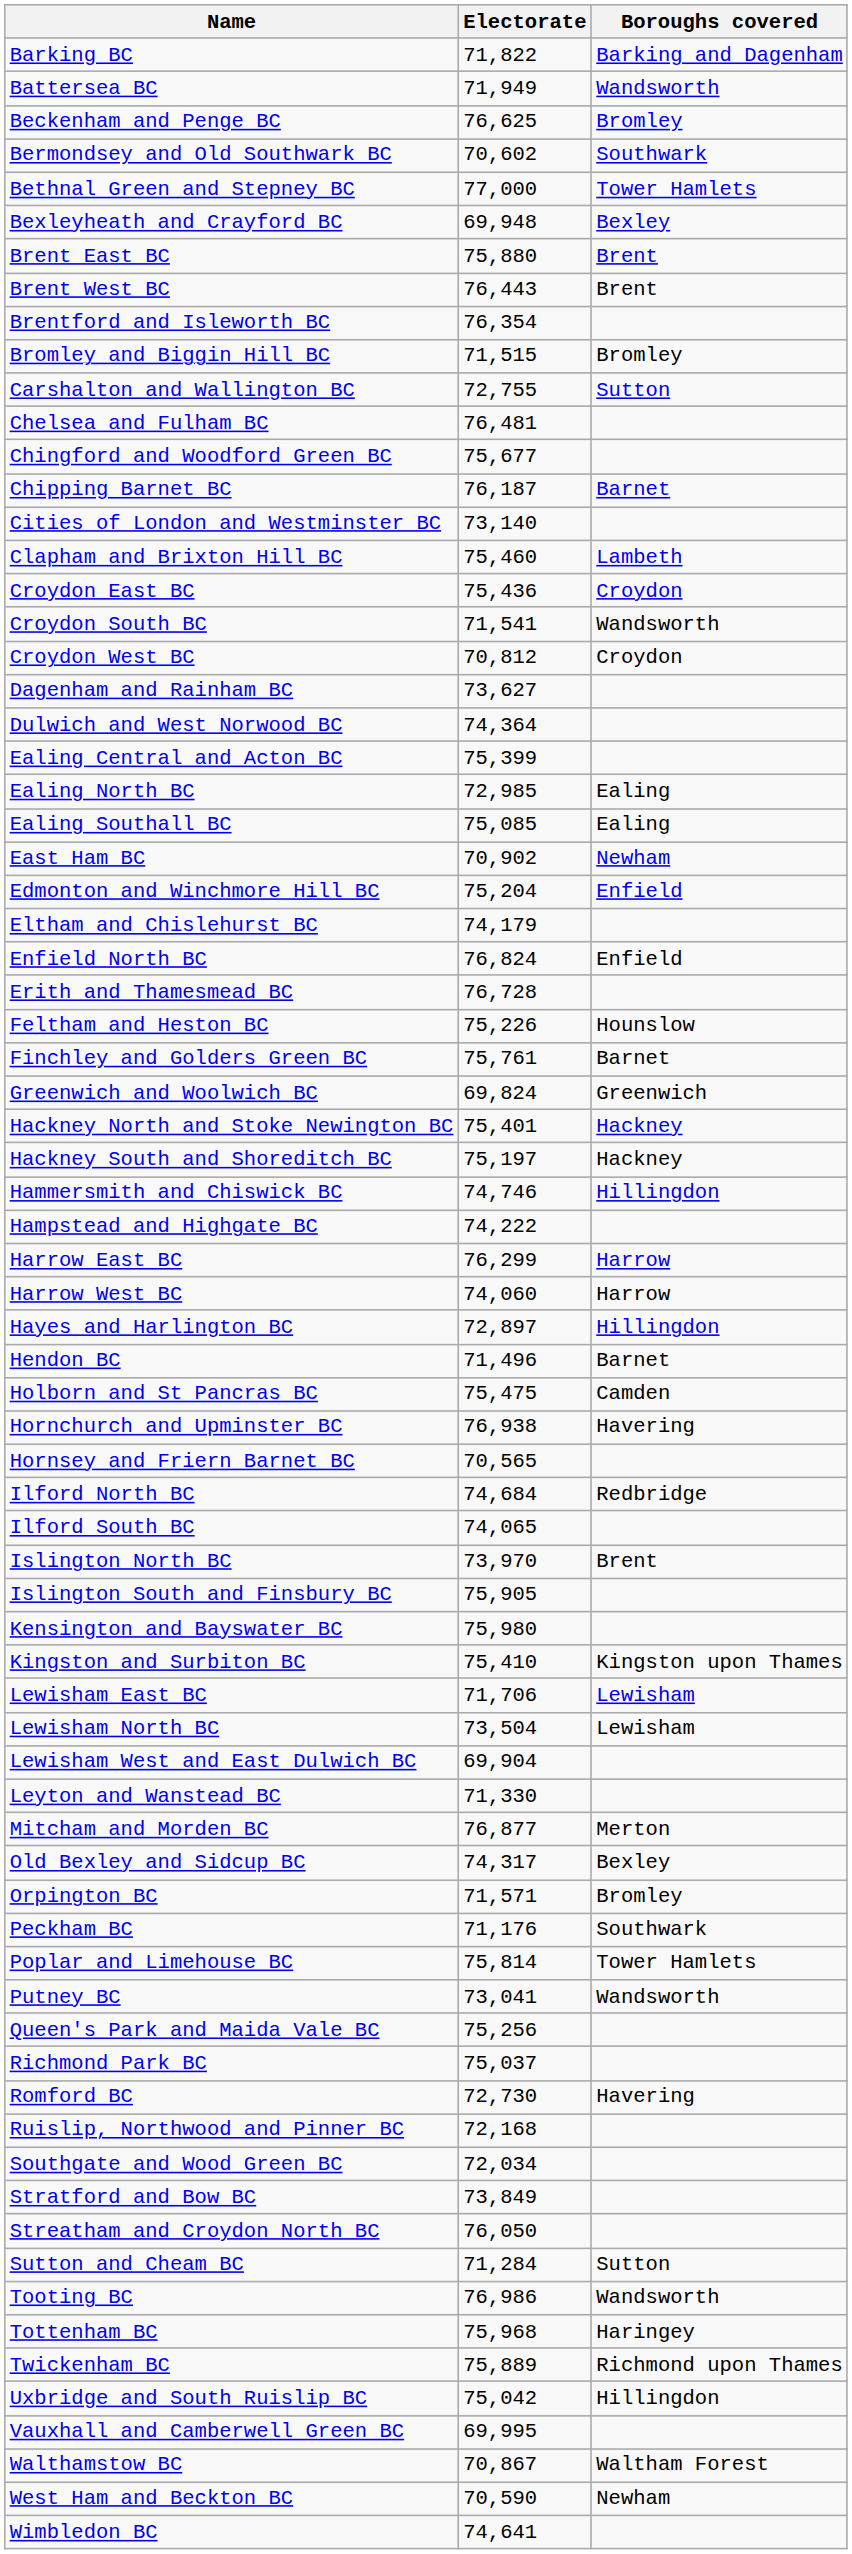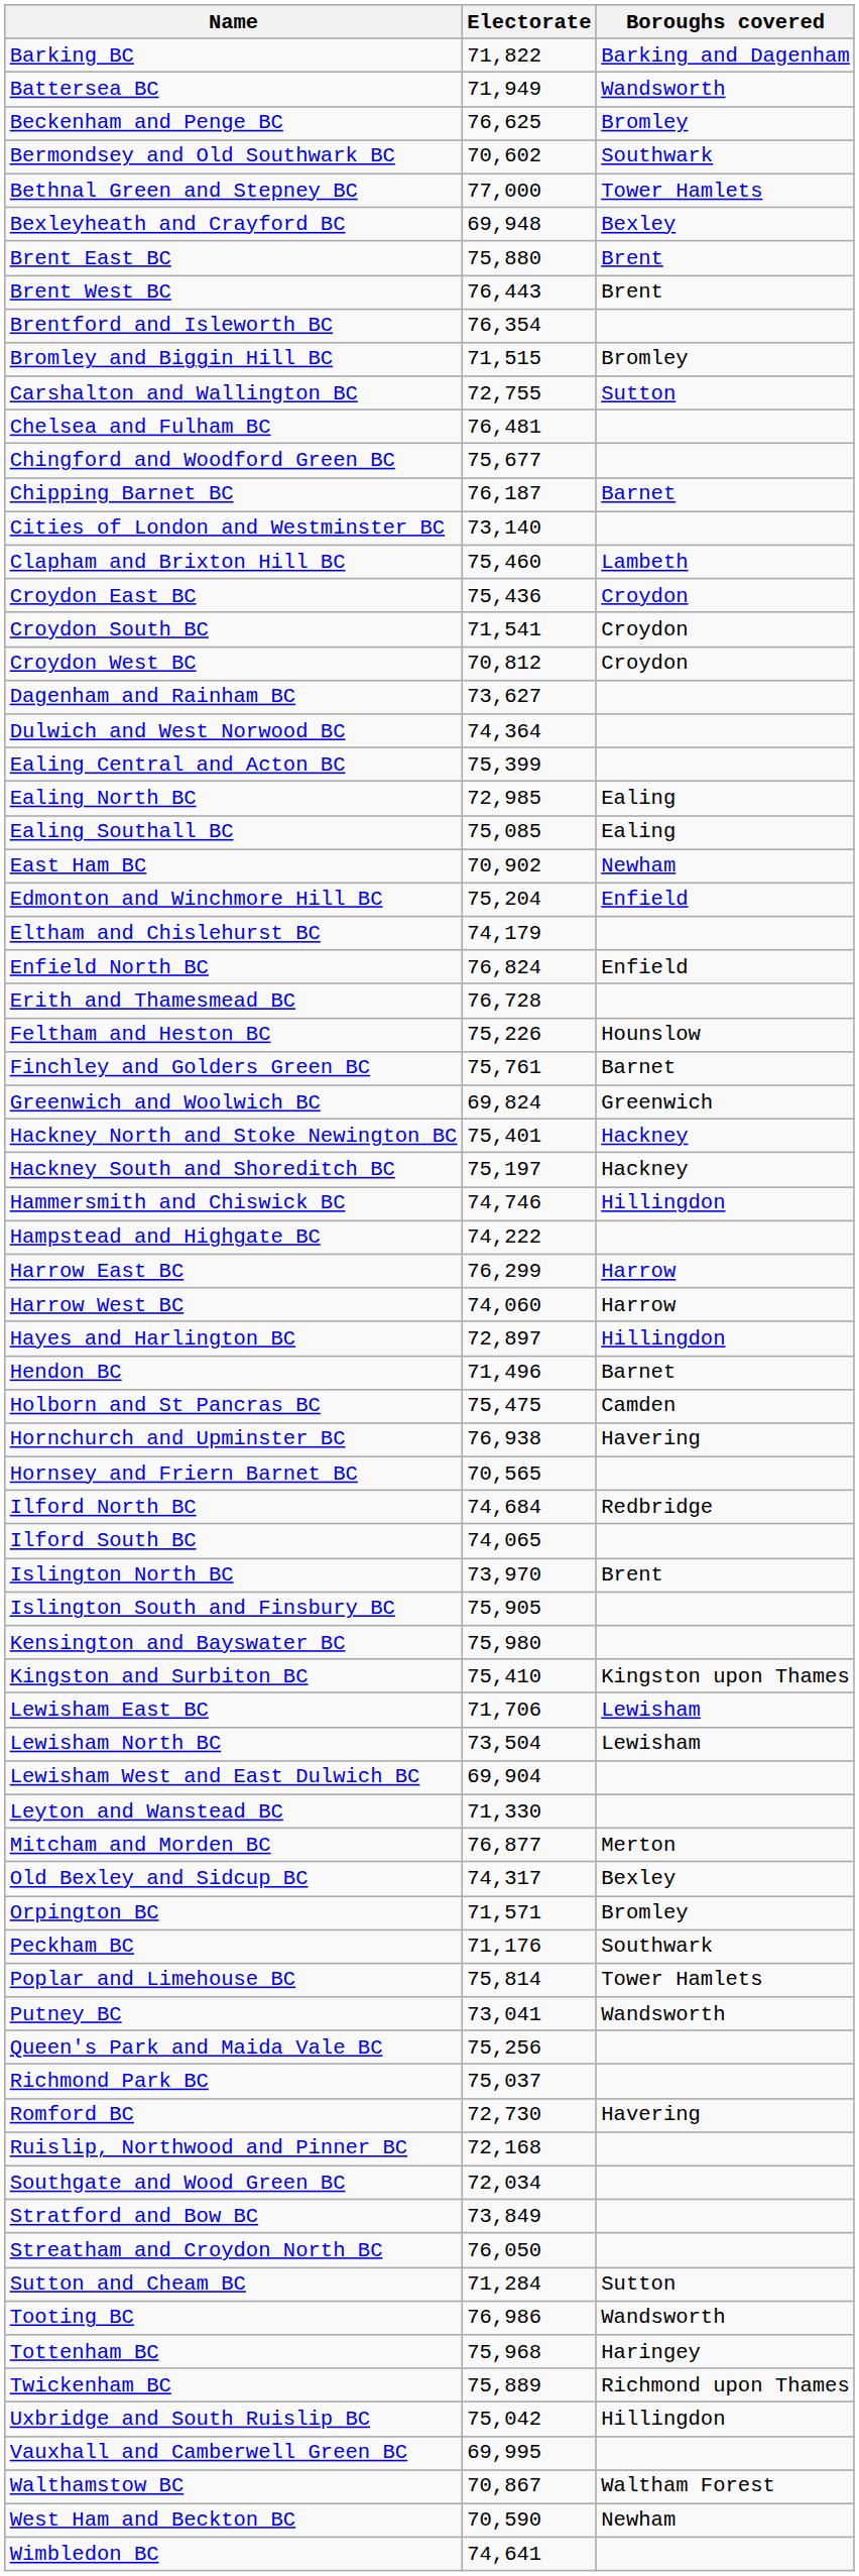Croydon South BC | Boroughs covered: Wandsworth -> Croydon
